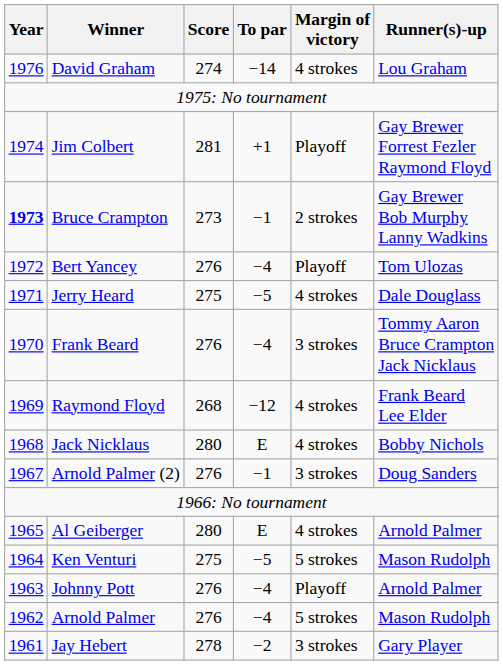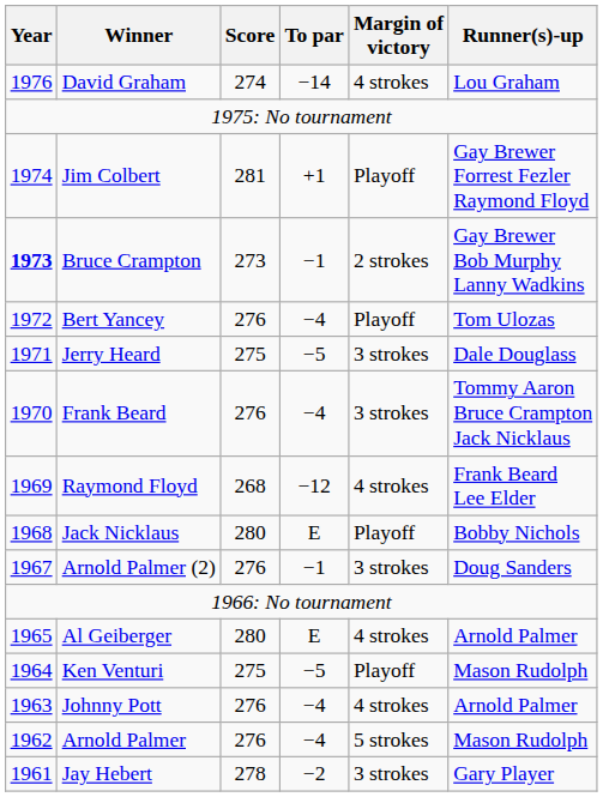Jerry Heard | Margin of victory: 4 strokes -> 3 strokes
Jack Nicklaus | Margin of victory: 4 strokes -> Playoff
Ken Venturi | Margin of victory: 5 strokes -> Playoff
Johnny Pott | Margin of victory: Playoff -> 4 strokes
